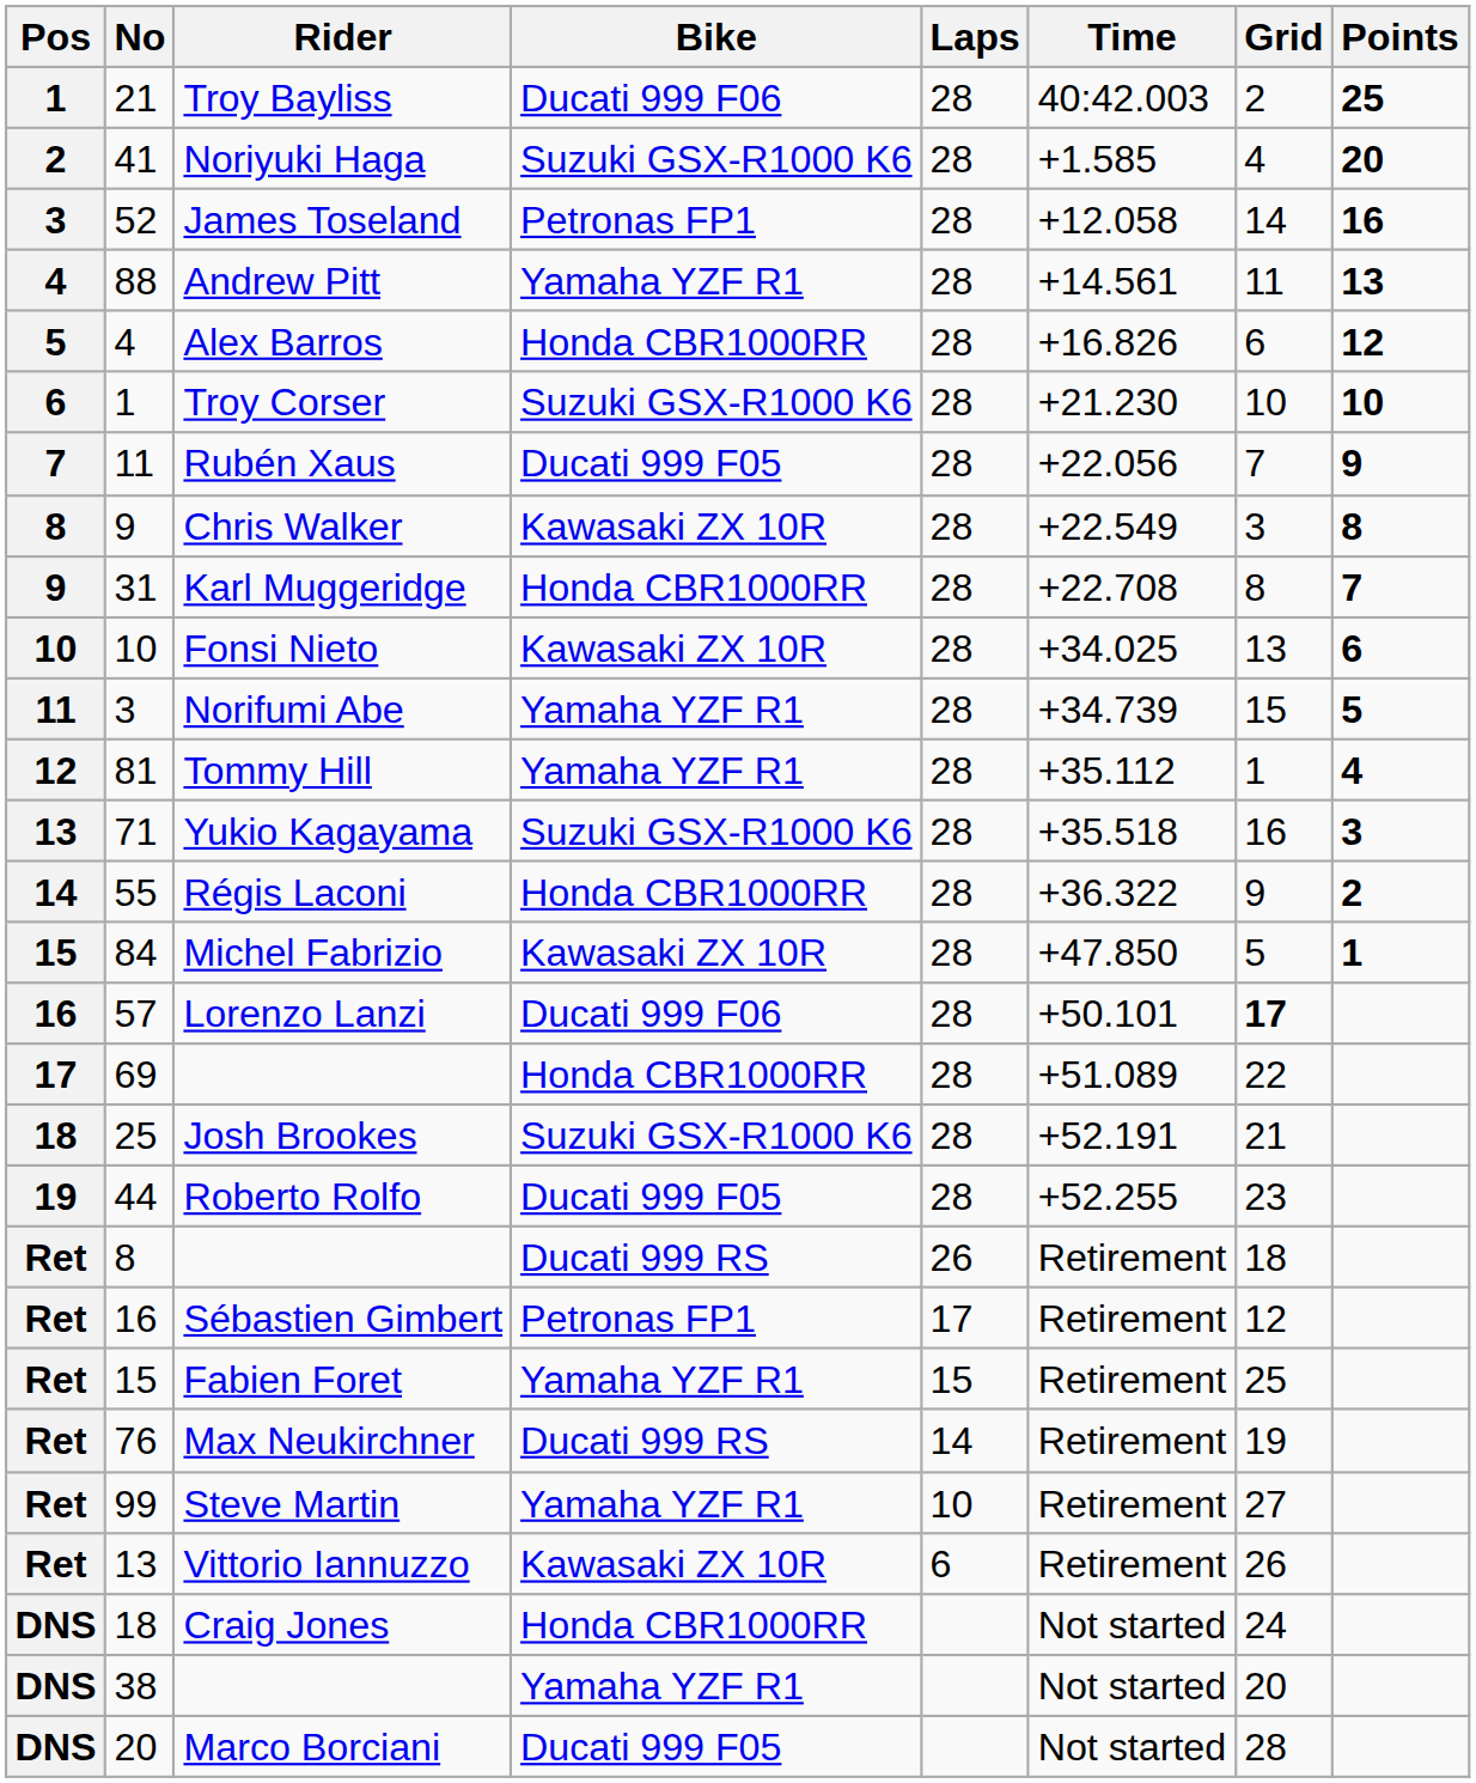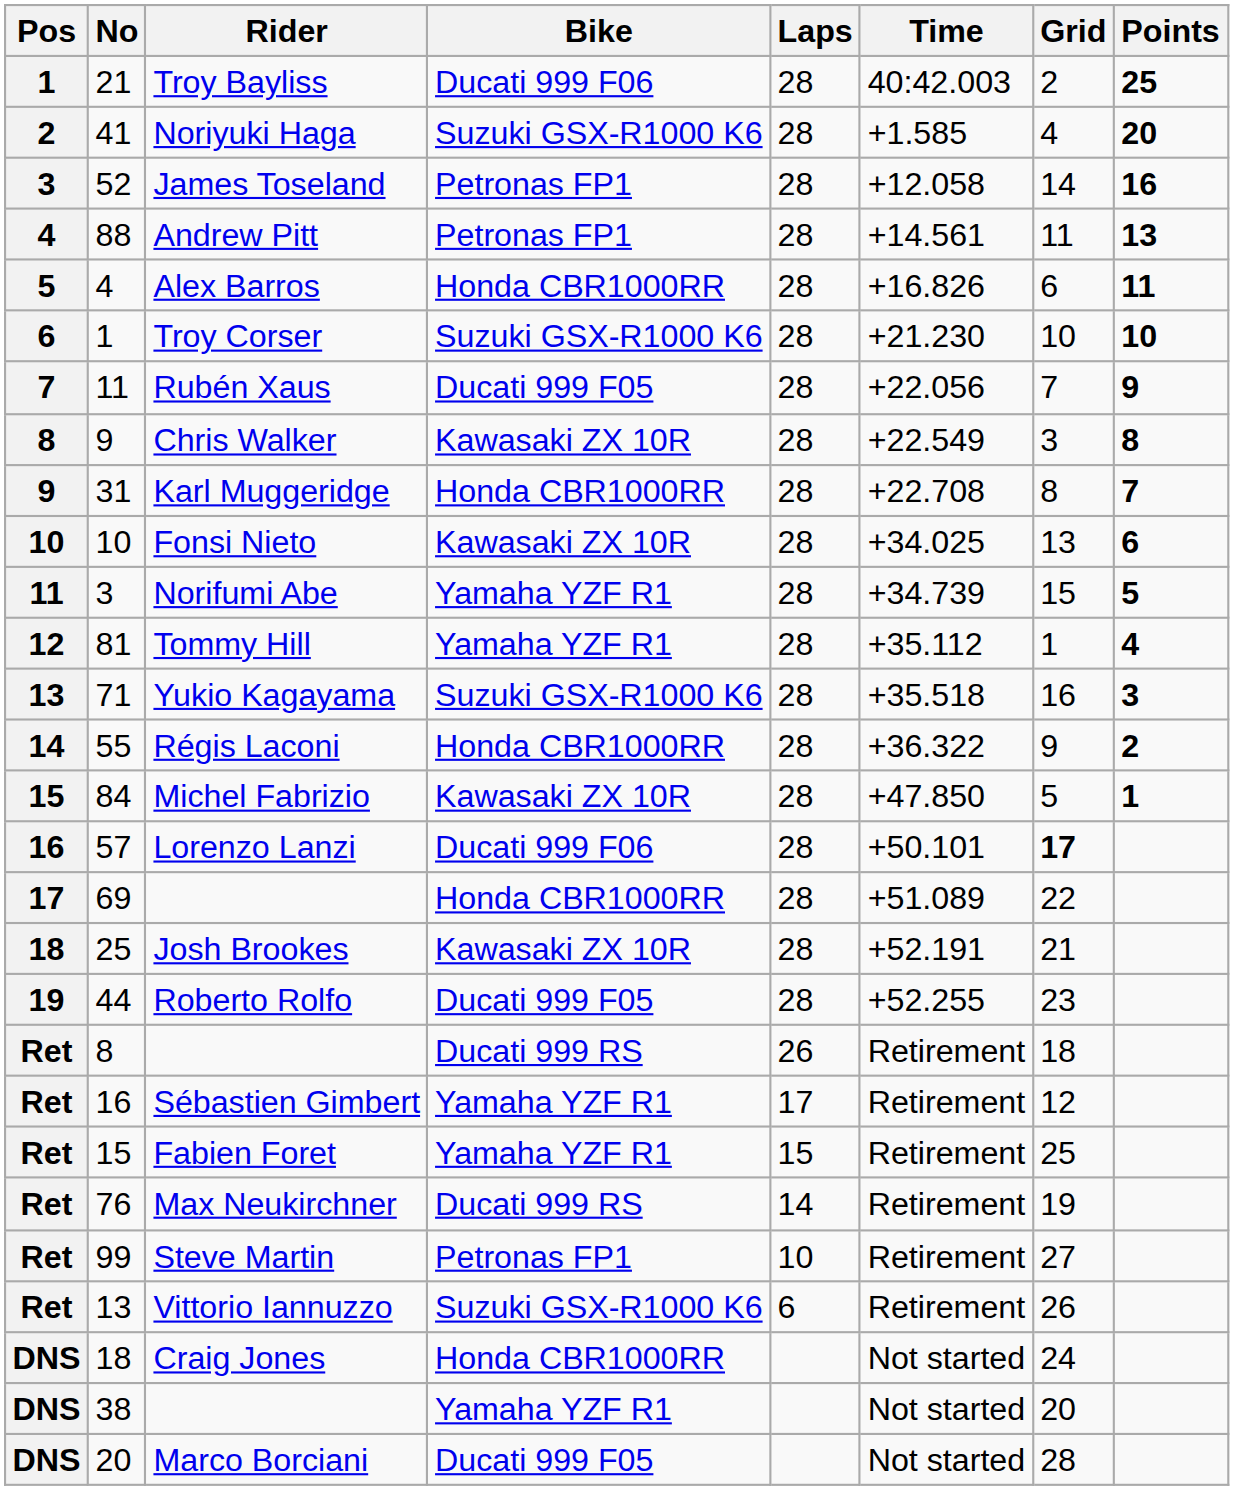Andrew Pitt | Bike: Yamaha YZF R1 -> Petronas FP1
Alex Barros | Points: 12 -> 11
Josh Brookes | Bike: Suzuki GSX-R1000 K6 -> Kawasaki ZX 10R
Sébastien Gimbert | Bike: Petronas FP1 -> Yamaha YZF R1
Steve Martin | Bike: Yamaha YZF R1 -> Petronas FP1
Vittorio Iannuzzo | Bike: Kawasaki ZX 10R -> Suzuki GSX-R1000 K6
